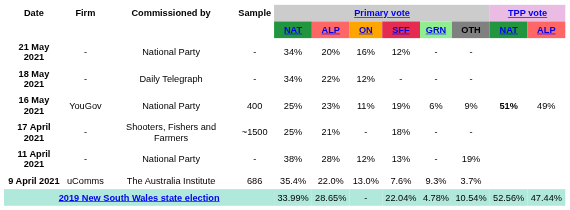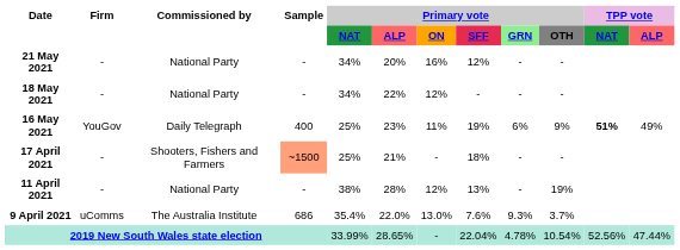18 May 2021 | Commissioned by: Daily Telegraph -> National Party
16 May 2021 | Commissioned by: National Party -> Daily Telegraph
17 April 2021 | Sample: no background -> lightsalmon background
